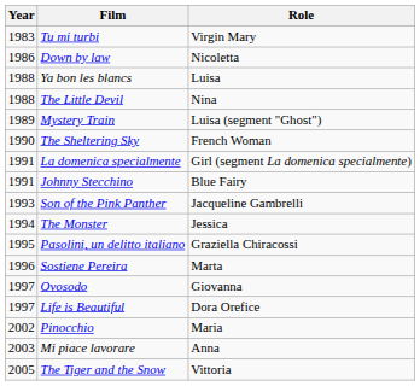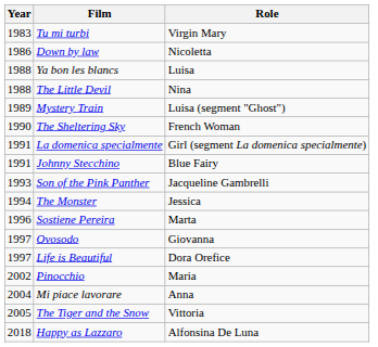- row: 1995 | Pasolini, un delitto italiano | Graziella Chiracossi
Mi piace lavorare | Year: 2003 -> 2004
+ row: 2018 | Happy as Lazzaro | Alfonsina De Luna
